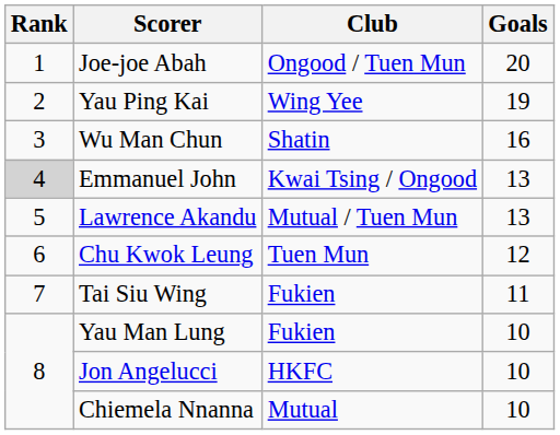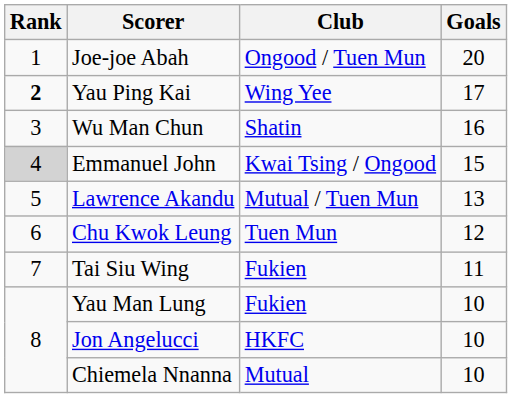Yau Ping Kai | Rank: normal -> bold
Yau Ping Kai | Goals: 19 -> 17
Emmanuel John | Goals: 13 -> 15
